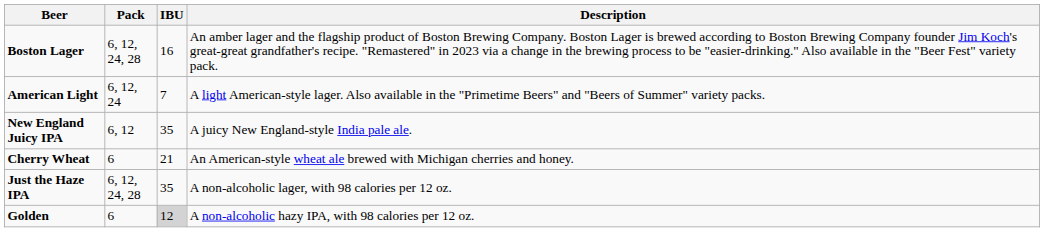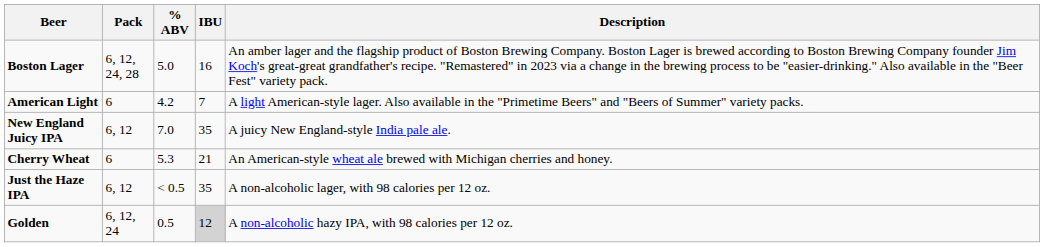+ column: % ABV | 5.0 | 4.2 | 7.0 | 5.3 | < 0.5 | 0.5
American Light | Pack: 6, 12, 24 -> 6
Just the Haze IPA | Pack: 6, 12, 24, 28 -> 6, 12
Golden | Pack: 6 -> 6, 12, 24
